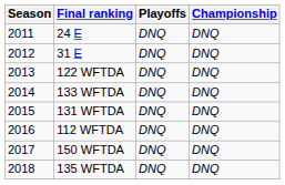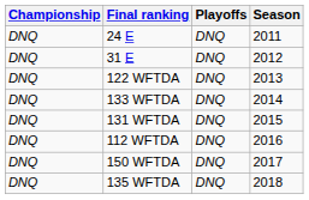columns swapped: Season <-> Championship
